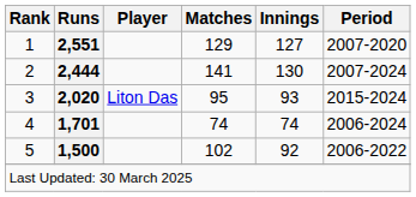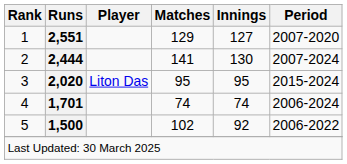3 | Innings: 93 -> 95
